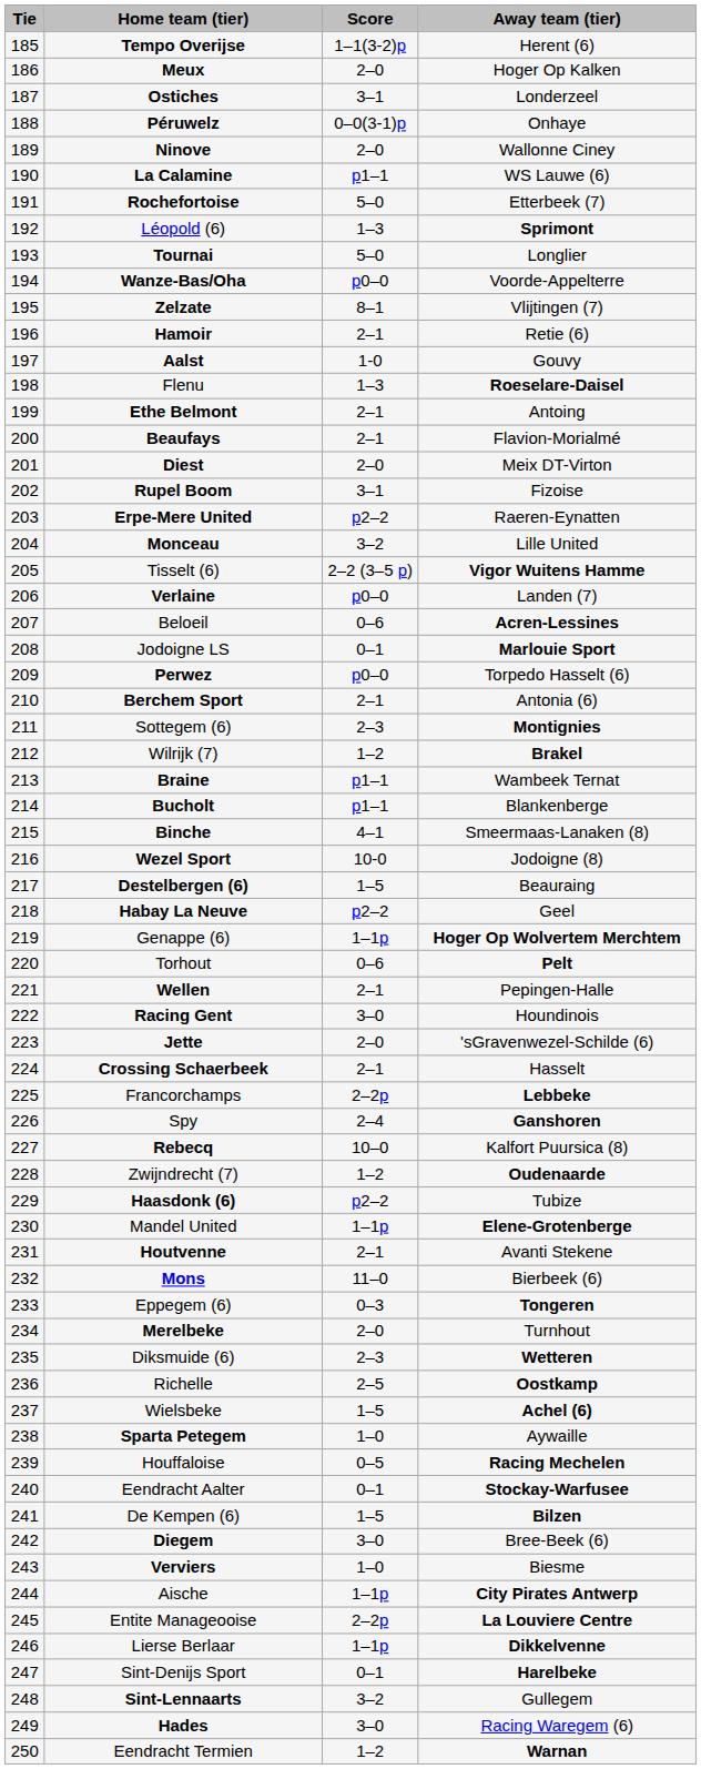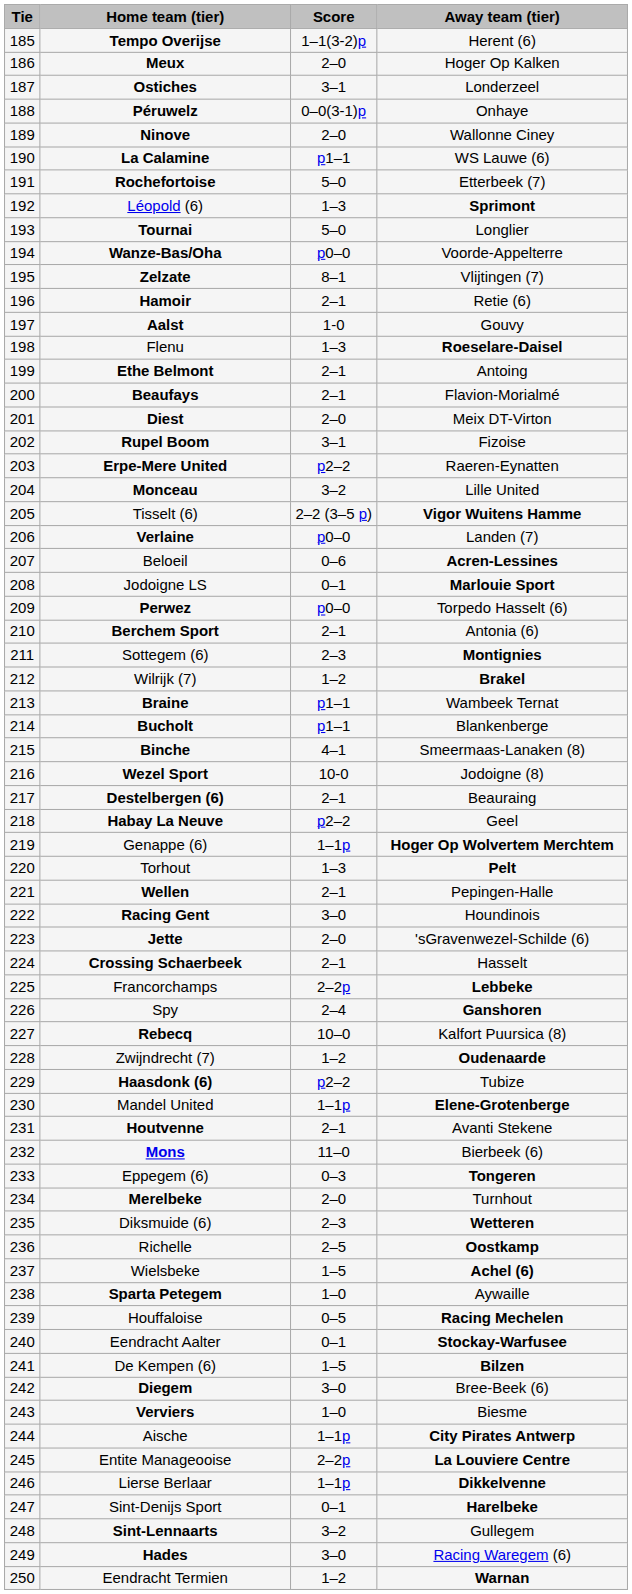Destelbergen (6) | Score: 1–5 -> 2–1
Torhout | Score: 0–6 -> 1–3
